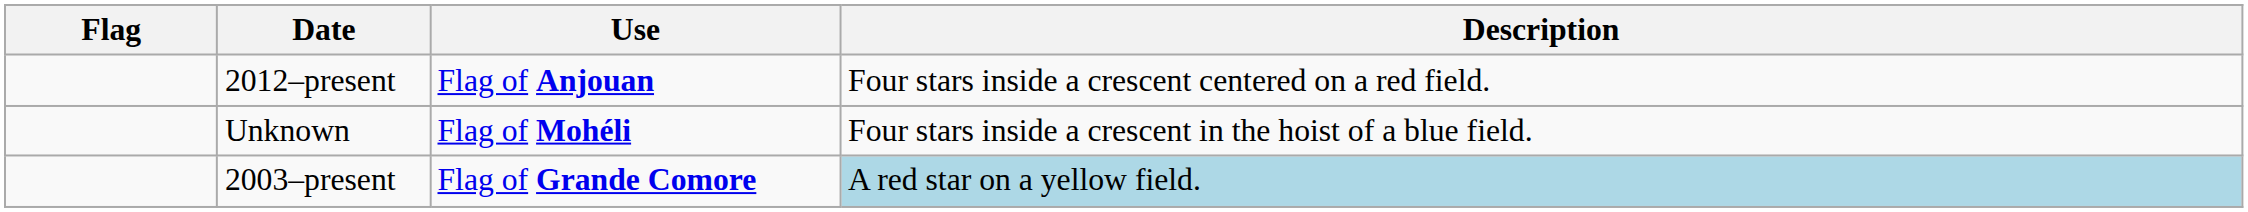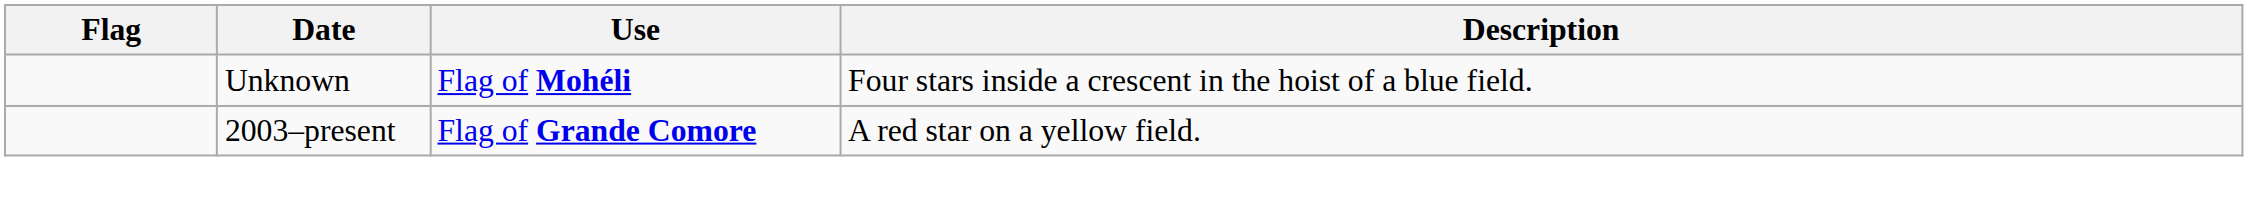- row: 2012–present | Flag of Anjouan | Four stars inside a crescent centered on a red field.
2003–present | Description: lightblue background -> no background
